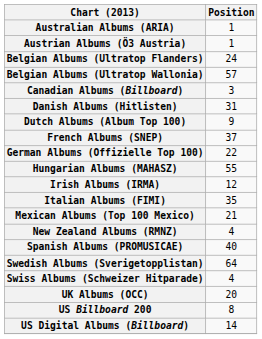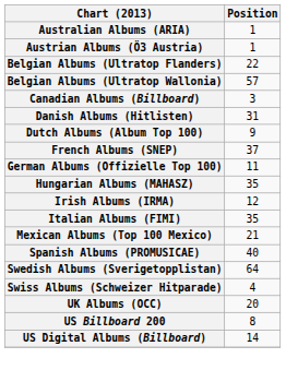Belgian Albums (Ultratop Flanders) | Position: 24 -> 22
German Albums (Offizielle Top 100) | Position: 22 -> 11
Hungarian Albums (MAHASZ) | Position: 55 -> 35
- row: New Zealand Albums (RMNZ) | 4
